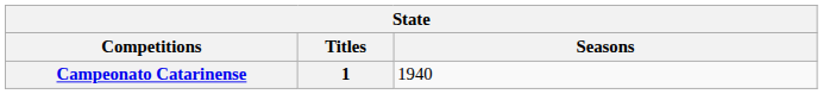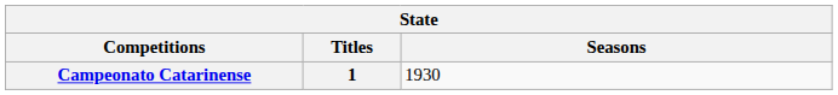Campeonato Catarinense | Seasons: 1940 -> 1930
